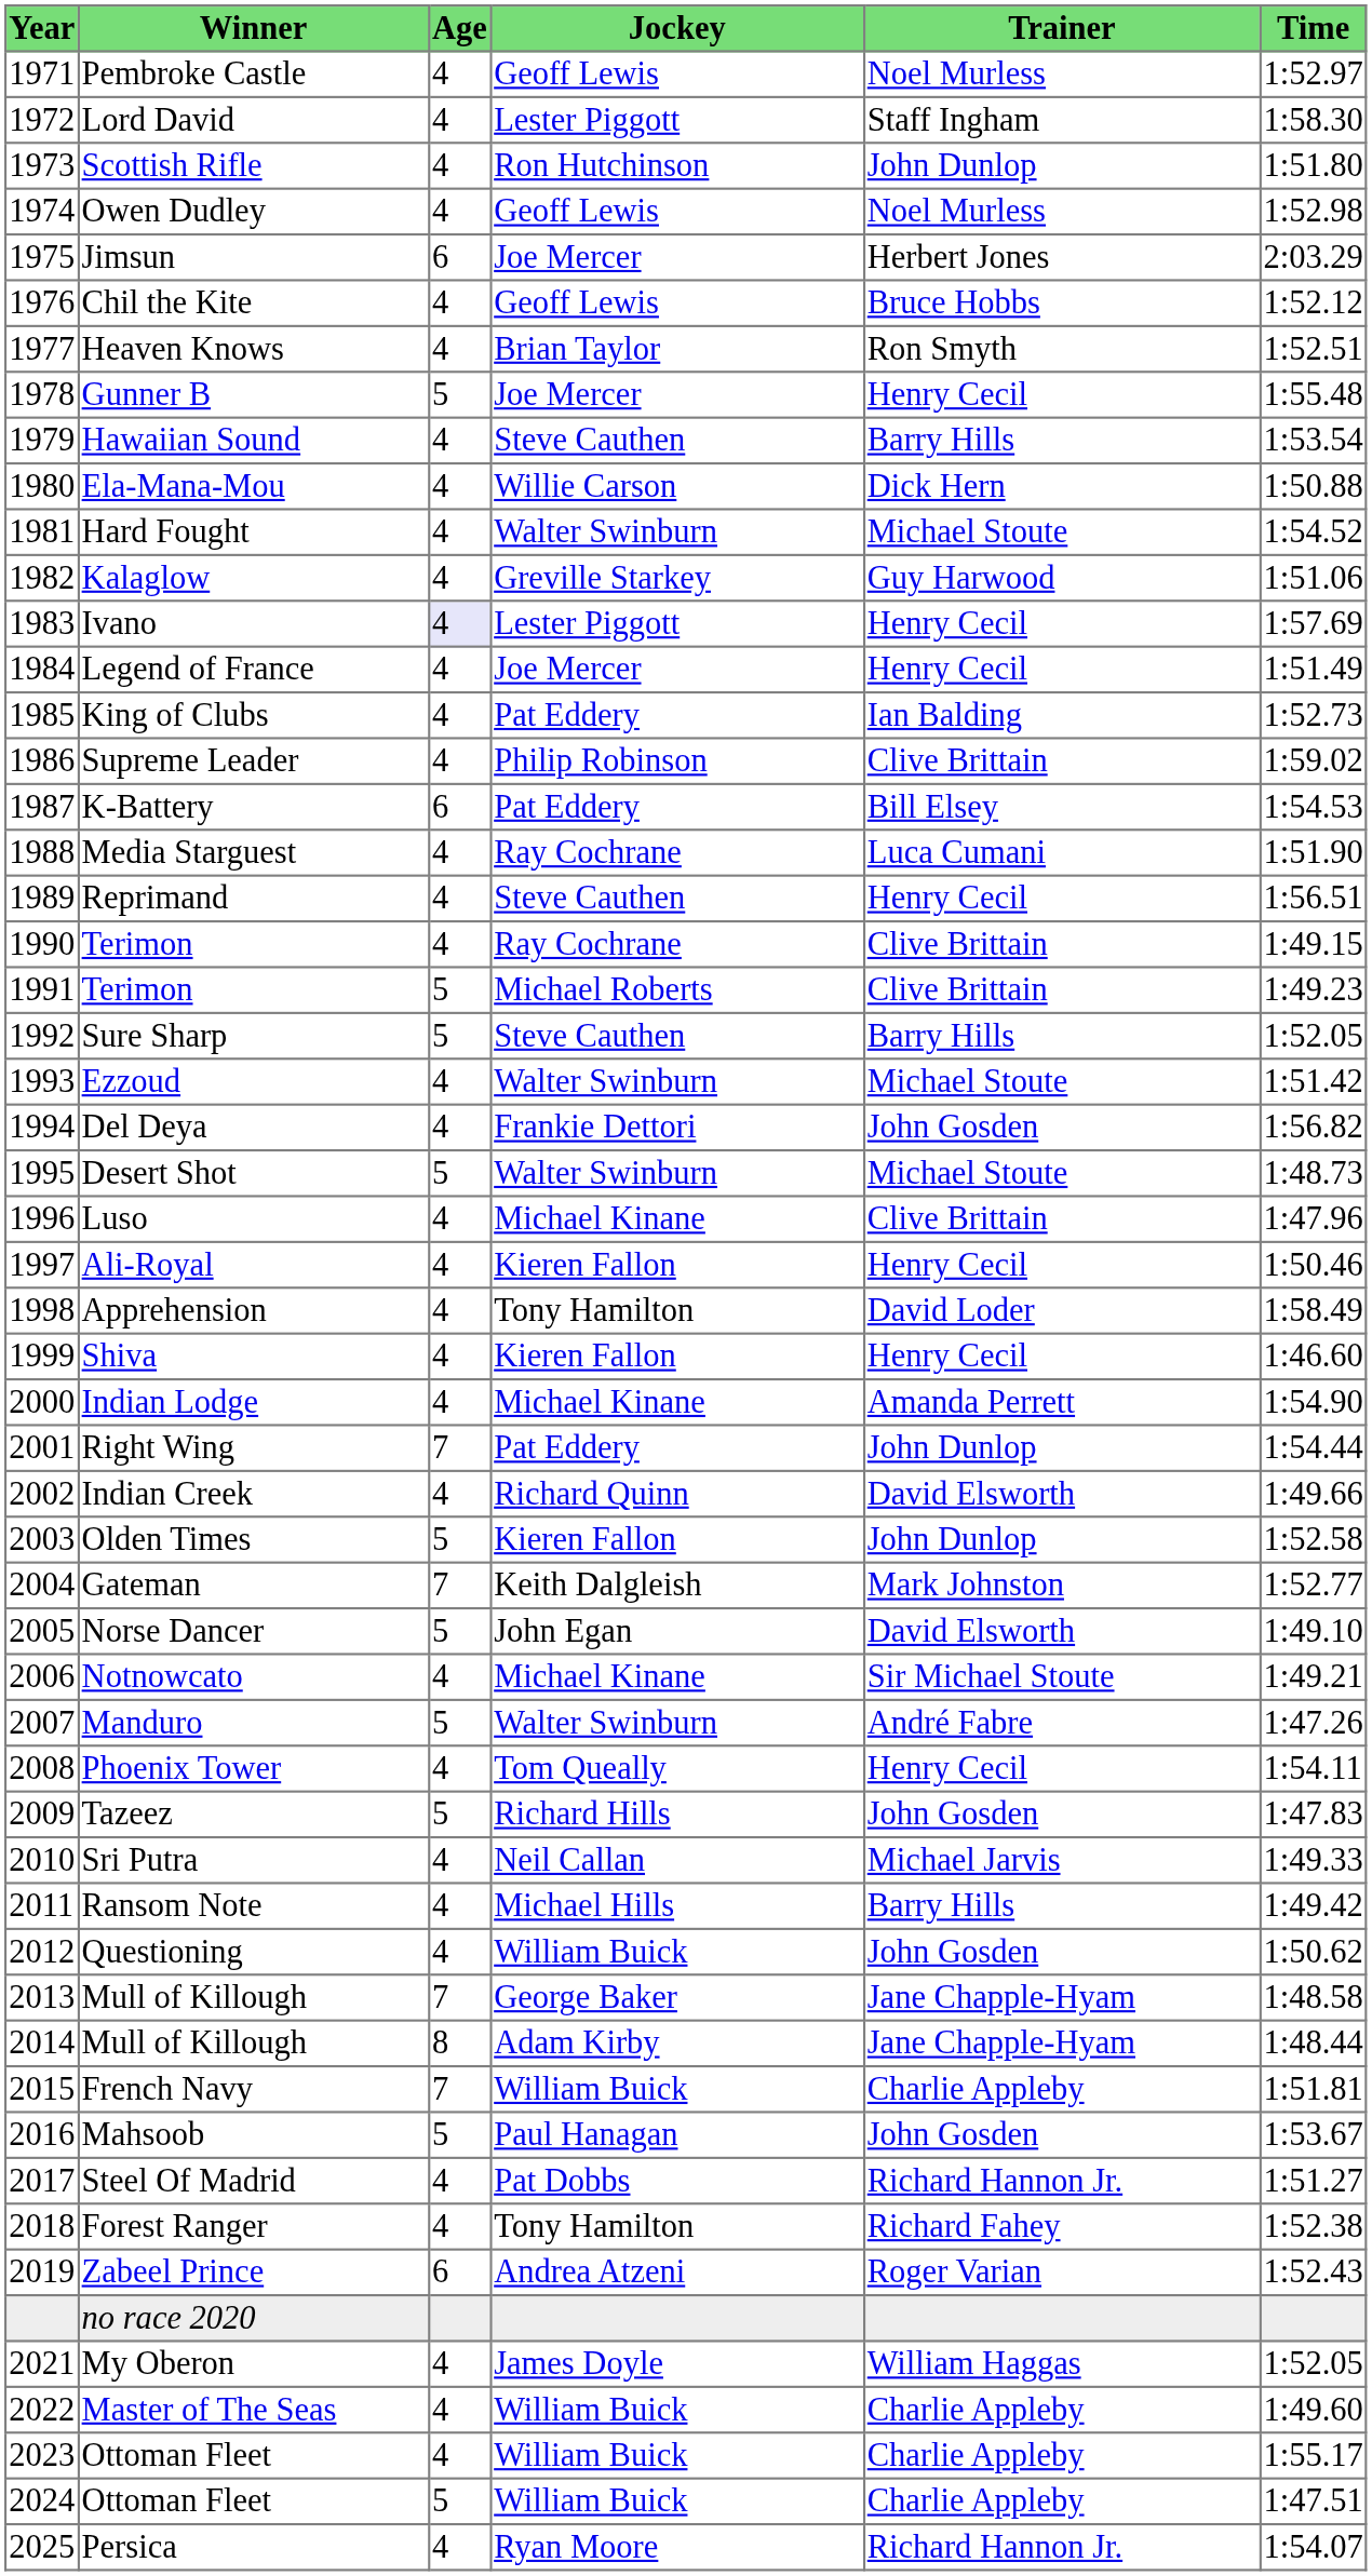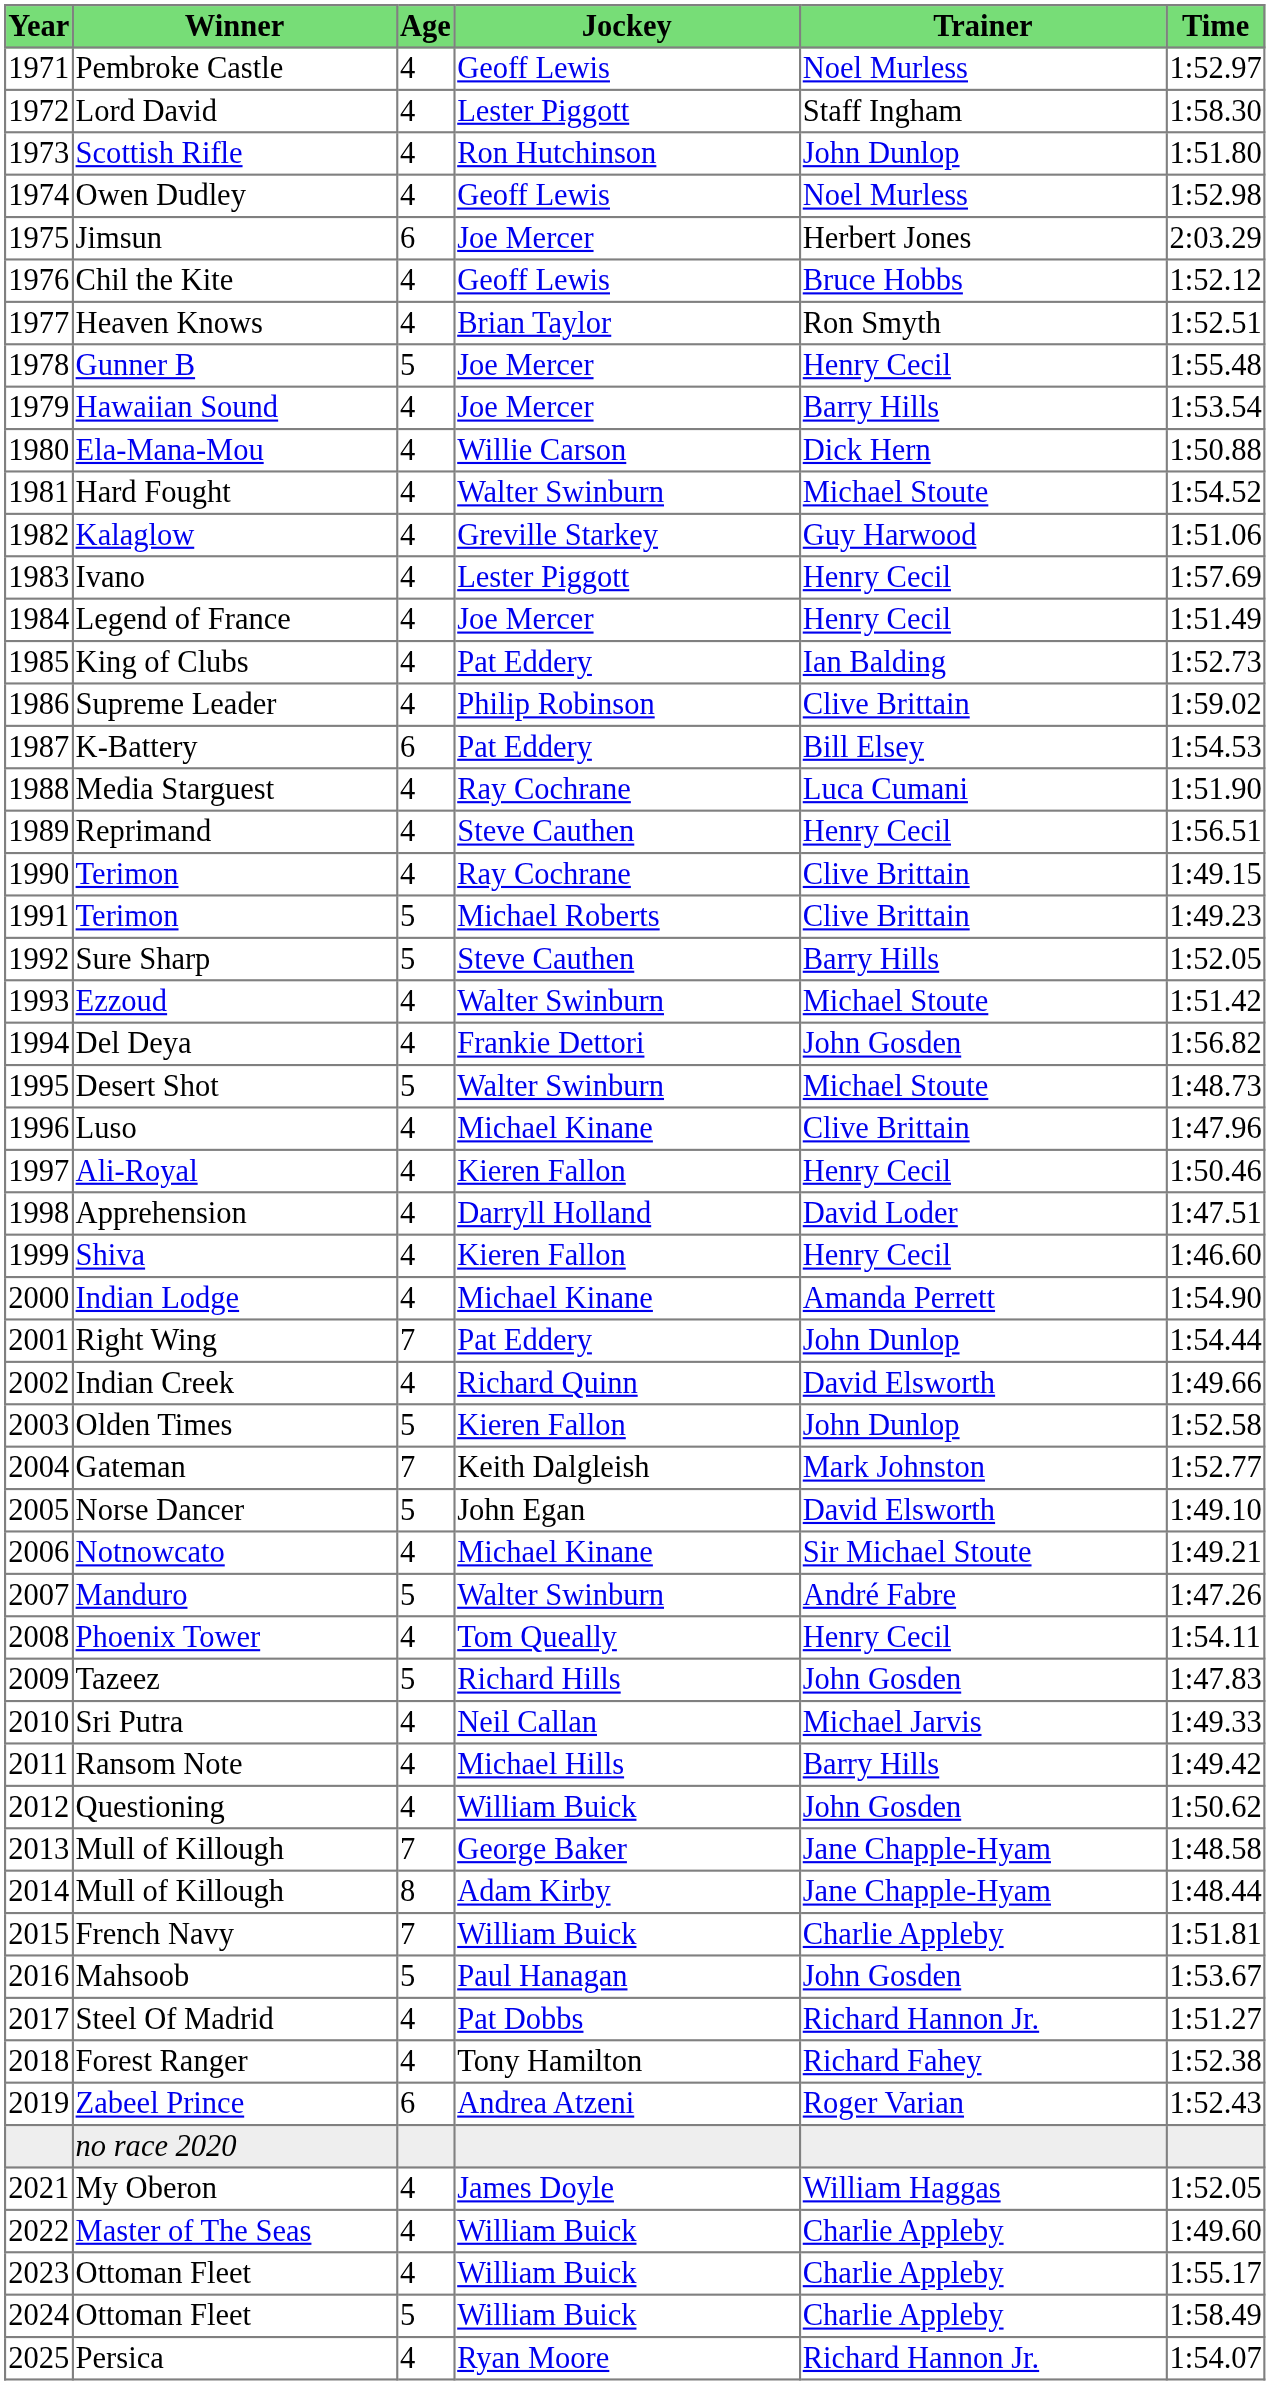Hawaiian Sound | Jockey: Steve Cauthen -> Joe Mercer
Ivano | Age: lavender background -> no background
Apprehension | Jockey: Tony Hamilton -> Darryll Holland
Apprehension | Time: 1:58.49 -> 1:47.51
2024 / Ottoman Fleet | Time: 1:47.51 -> 1:58.49
